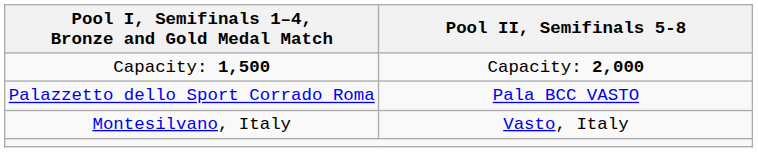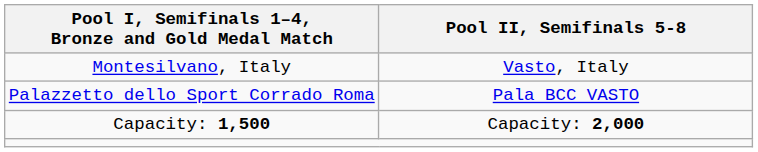rows swapped: Montesilvano, Italy <-> Capacity: 1,500
